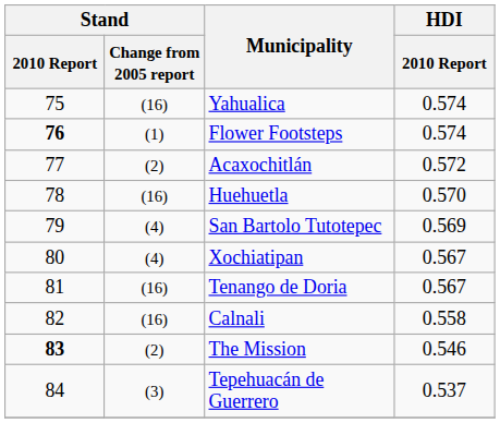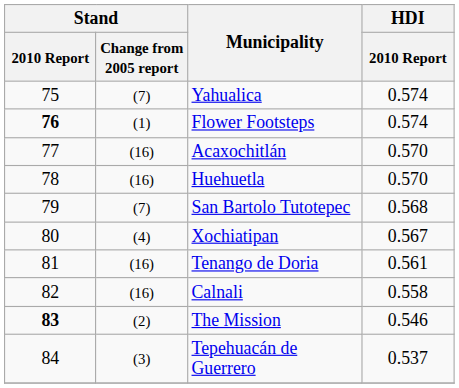Yahualica | Stand / Change from 2005 report: (16) -> (7)
Acaxochitlán | Stand / Change from 2005 report: (2) -> (16)
Acaxochitlán | HDI / 2010 Report: 0.572 -> 0.570
San Bartolo Tutotepec | Stand / Change from 2005 report: (4) -> (7)
San Bartolo Tutotepec | HDI / 2010 Report: 0.569 -> 0.568
Tenango de Doria | HDI / 2010 Report: 0.567 -> 0.561
